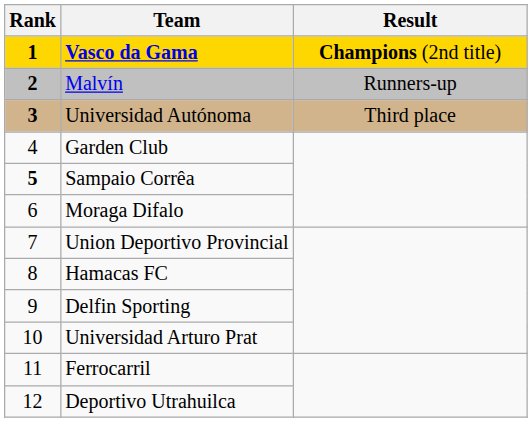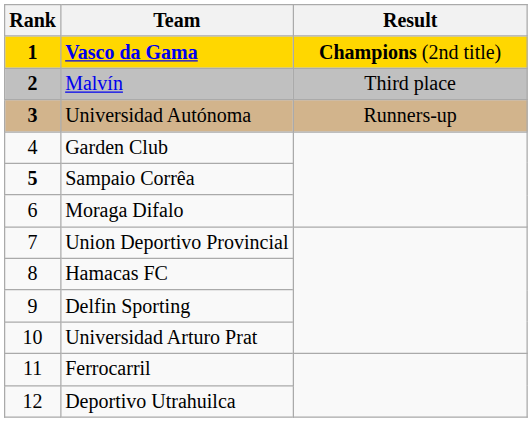Malvín | Result: Runners-up -> Third place
Universidad Autónoma | Result: Third place -> Runners-up
